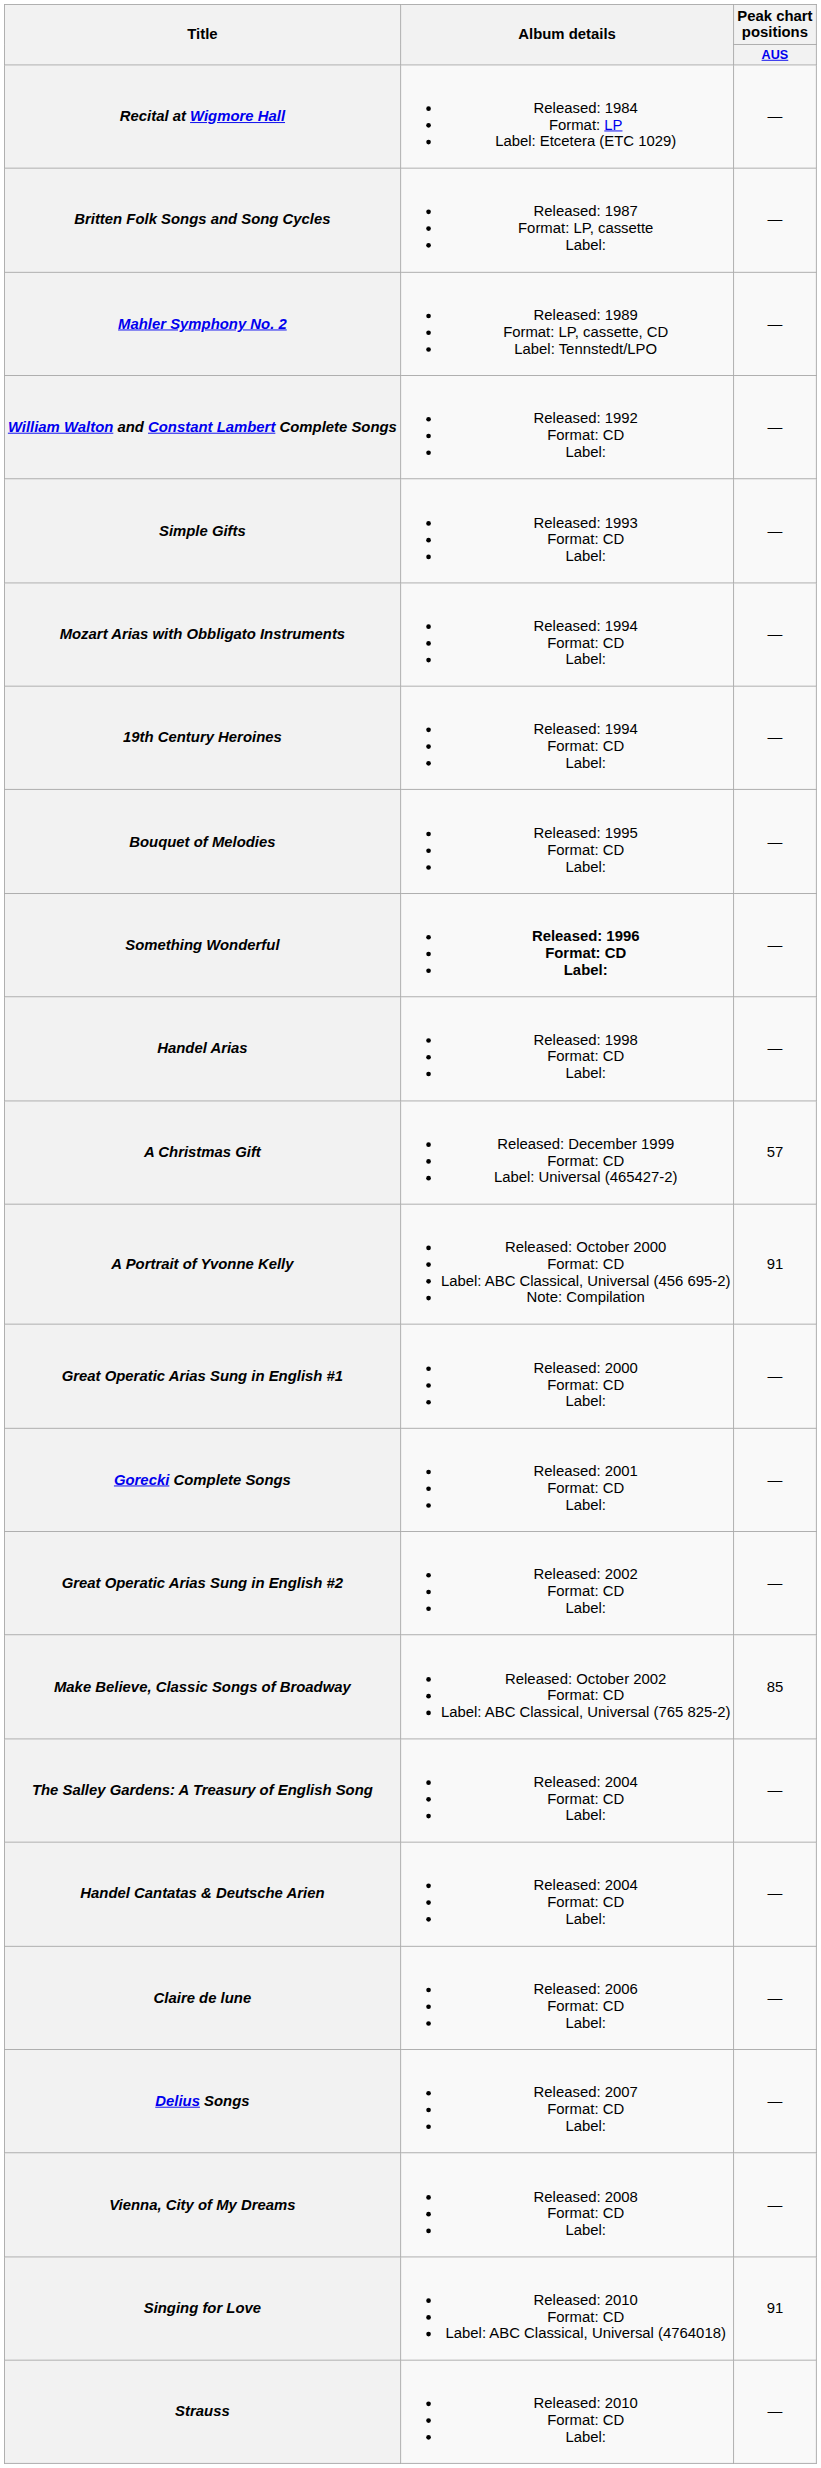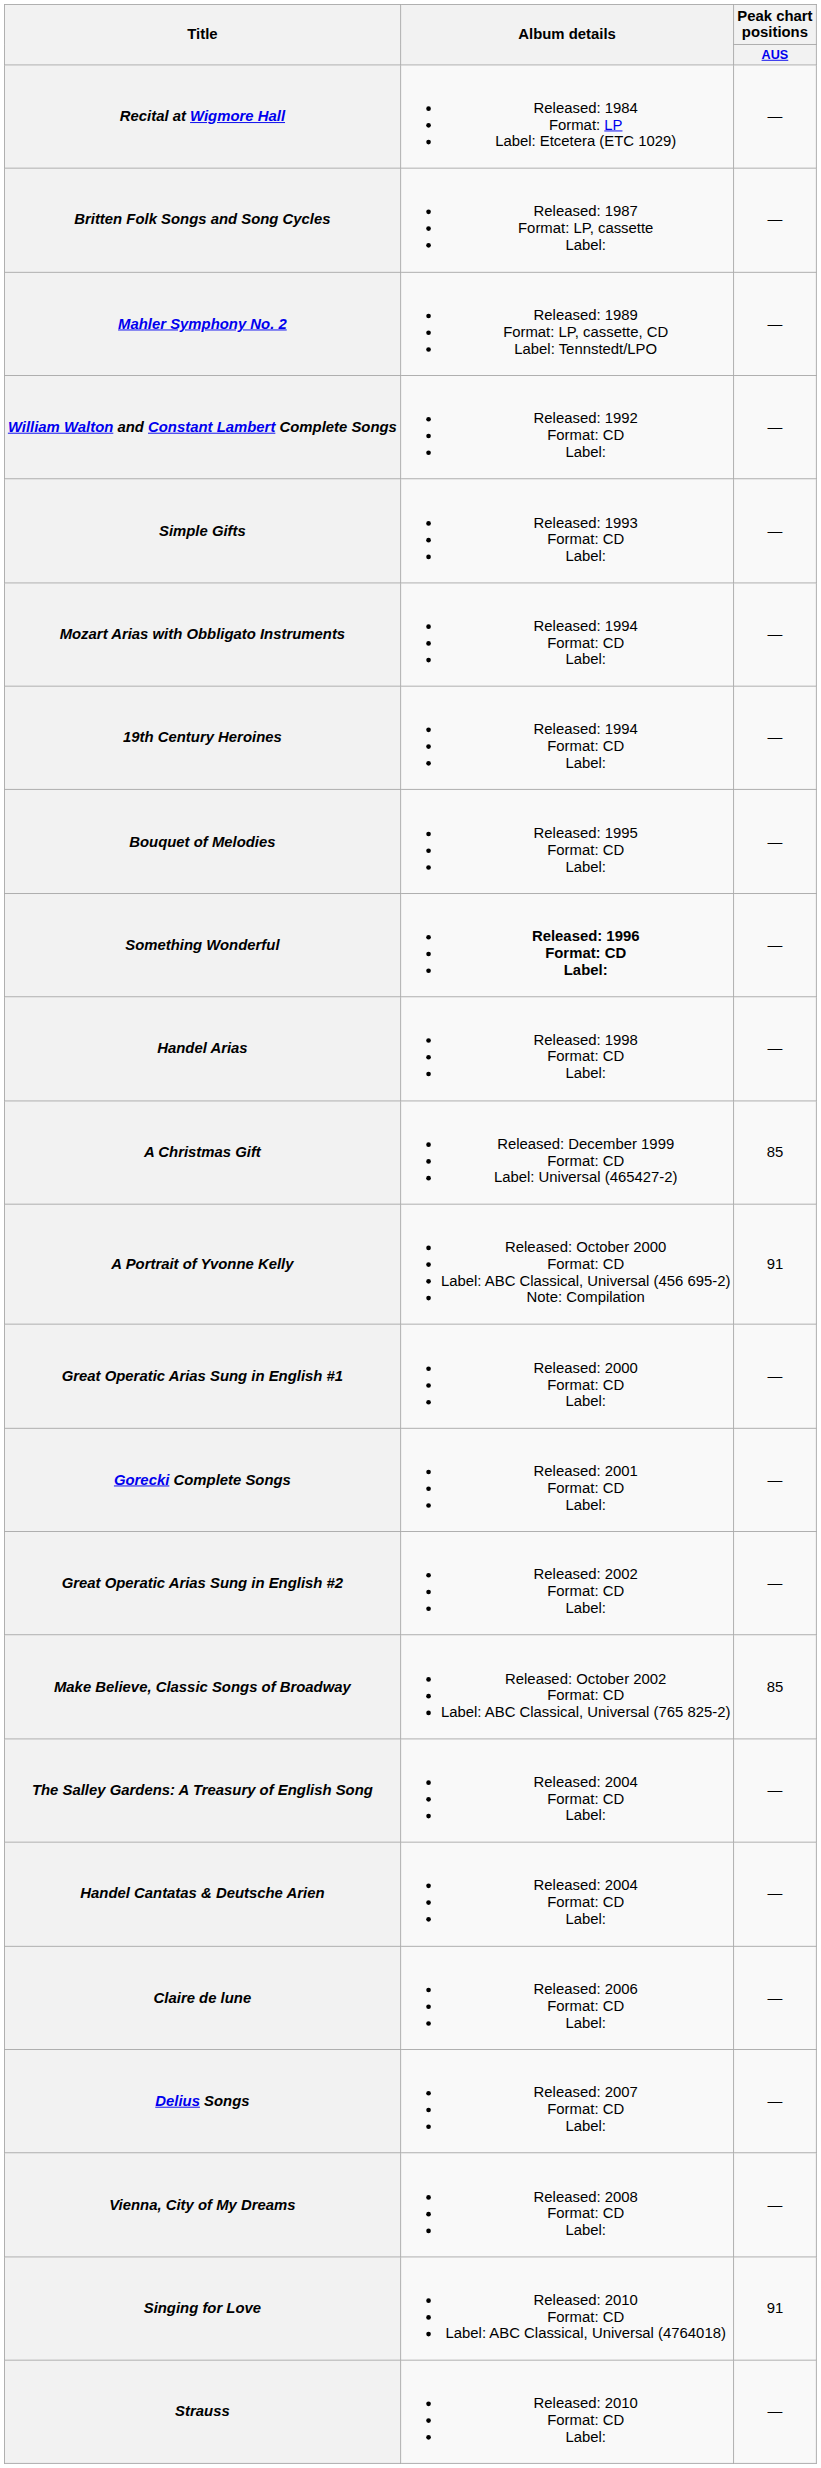A Christmas Gift | Peak chart positions / AUS: 57 -> 85
